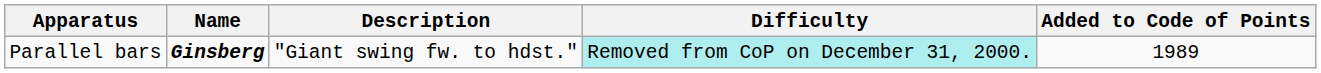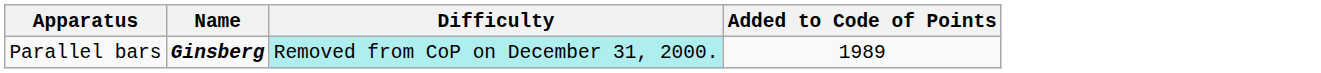- column: Description | "Giant swing fw. to hdst."
